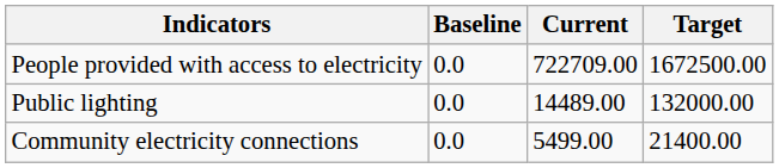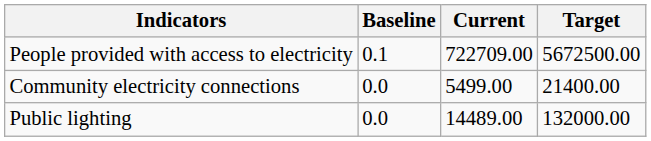People provided with access to electricity | Baseline: 0.0 -> 0.1
People provided with access to electricity | Target: 1672500.00 -> 5672500.00
rows swapped: Community electricity connections <-> Public lighting
